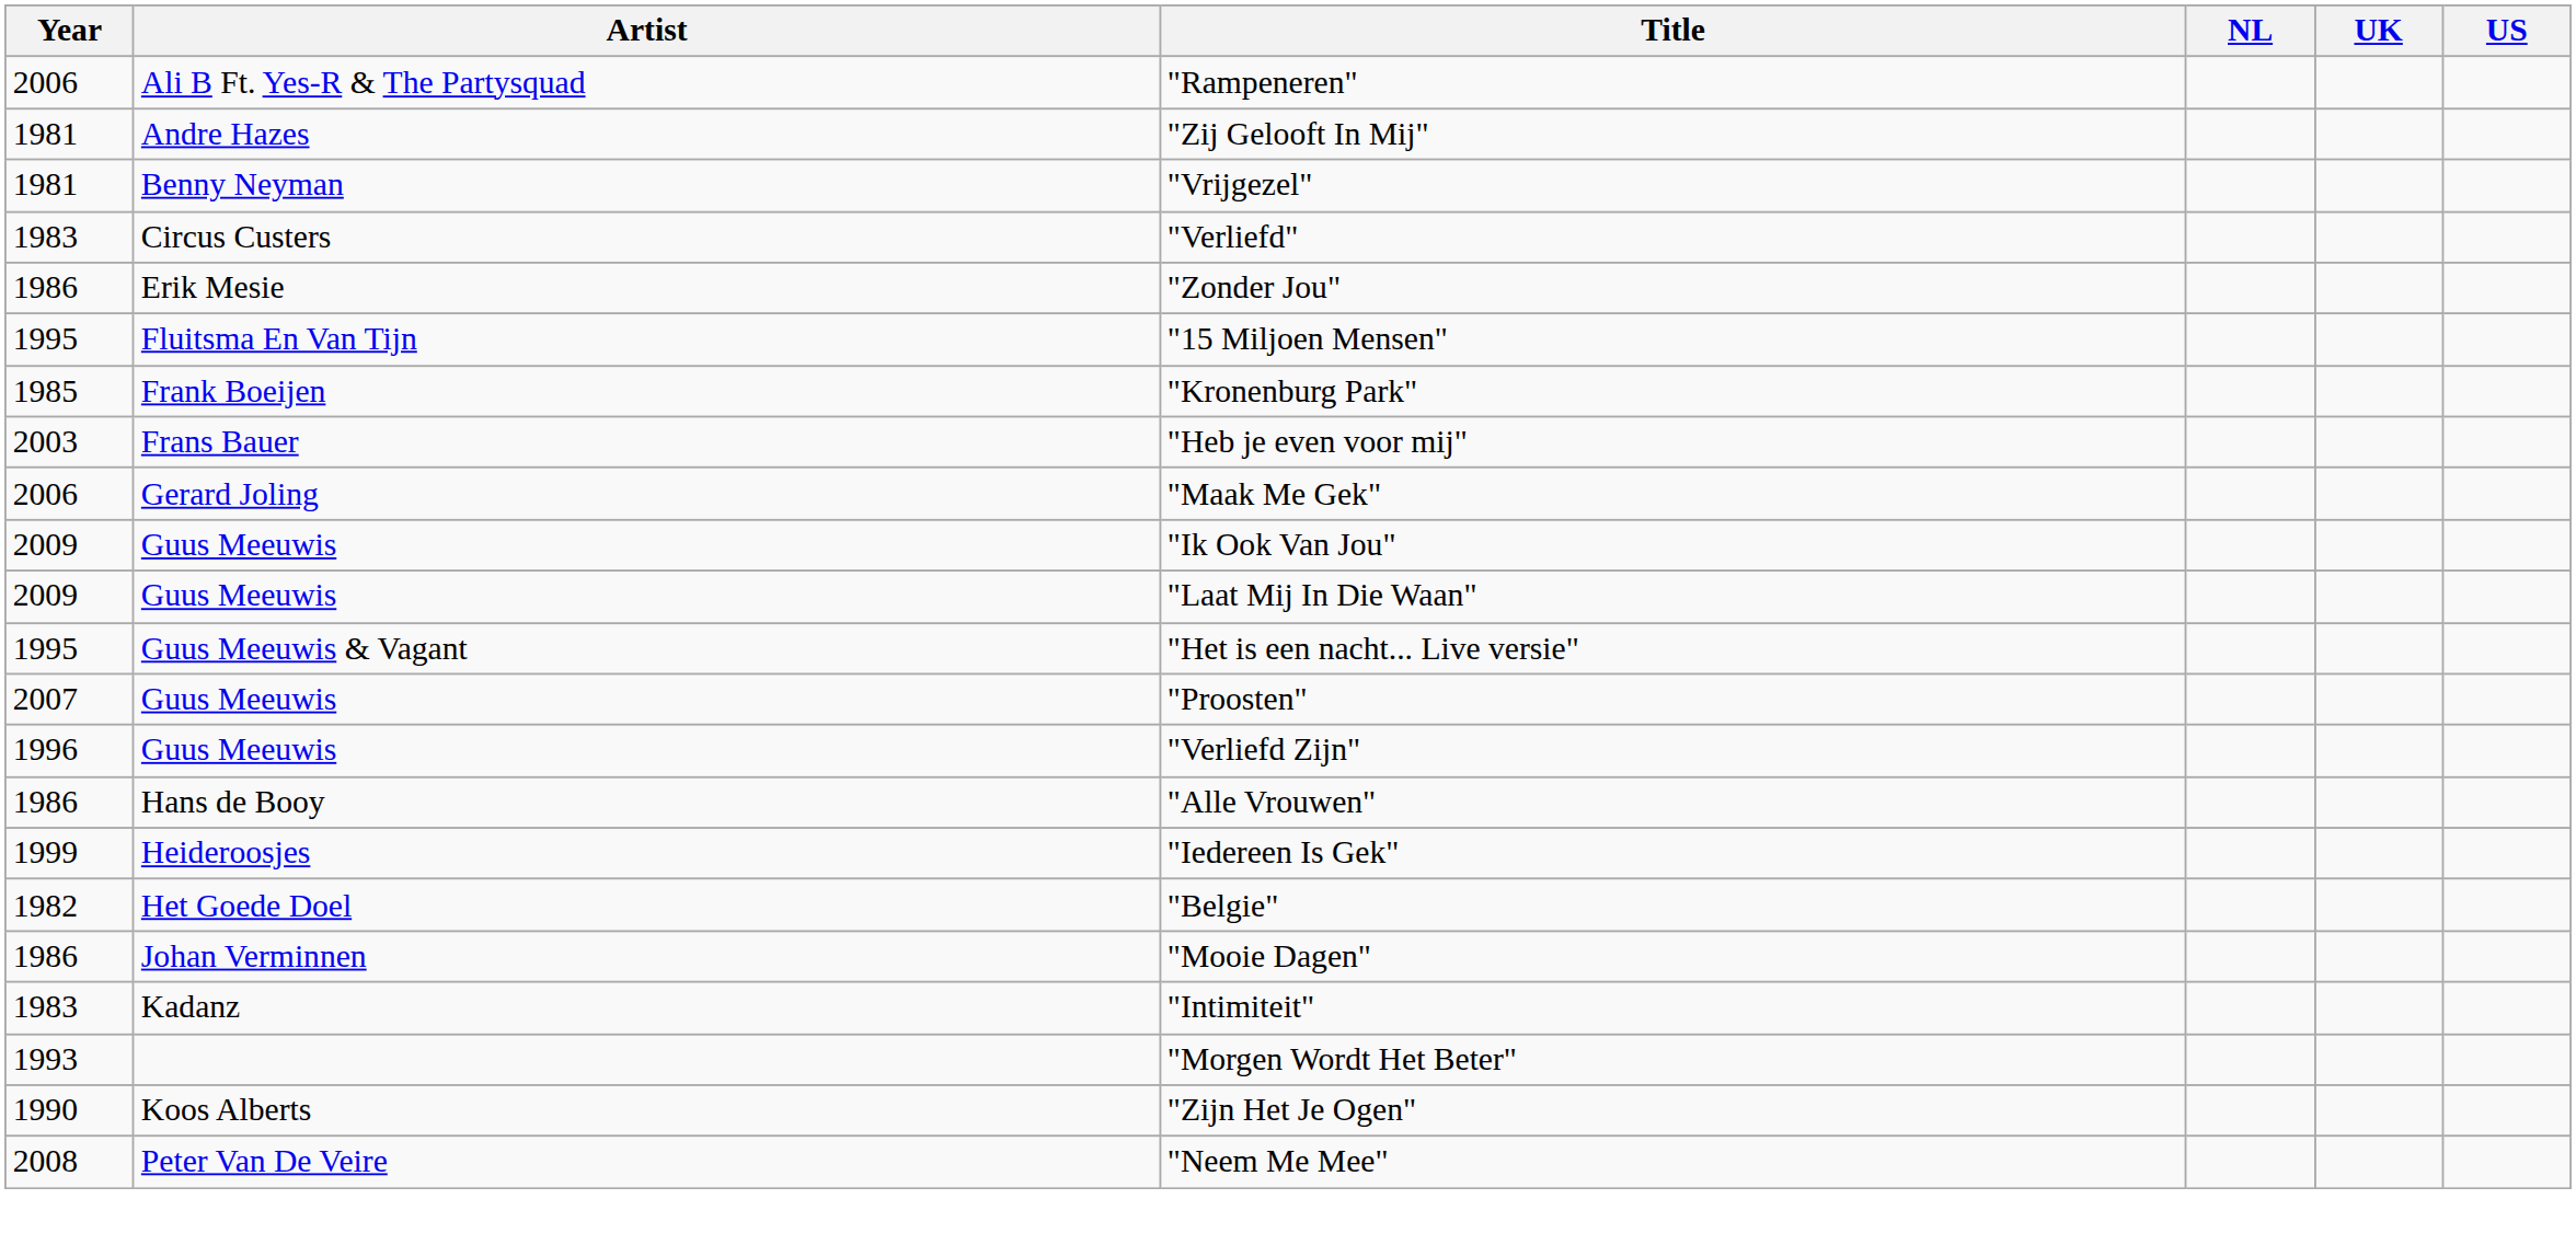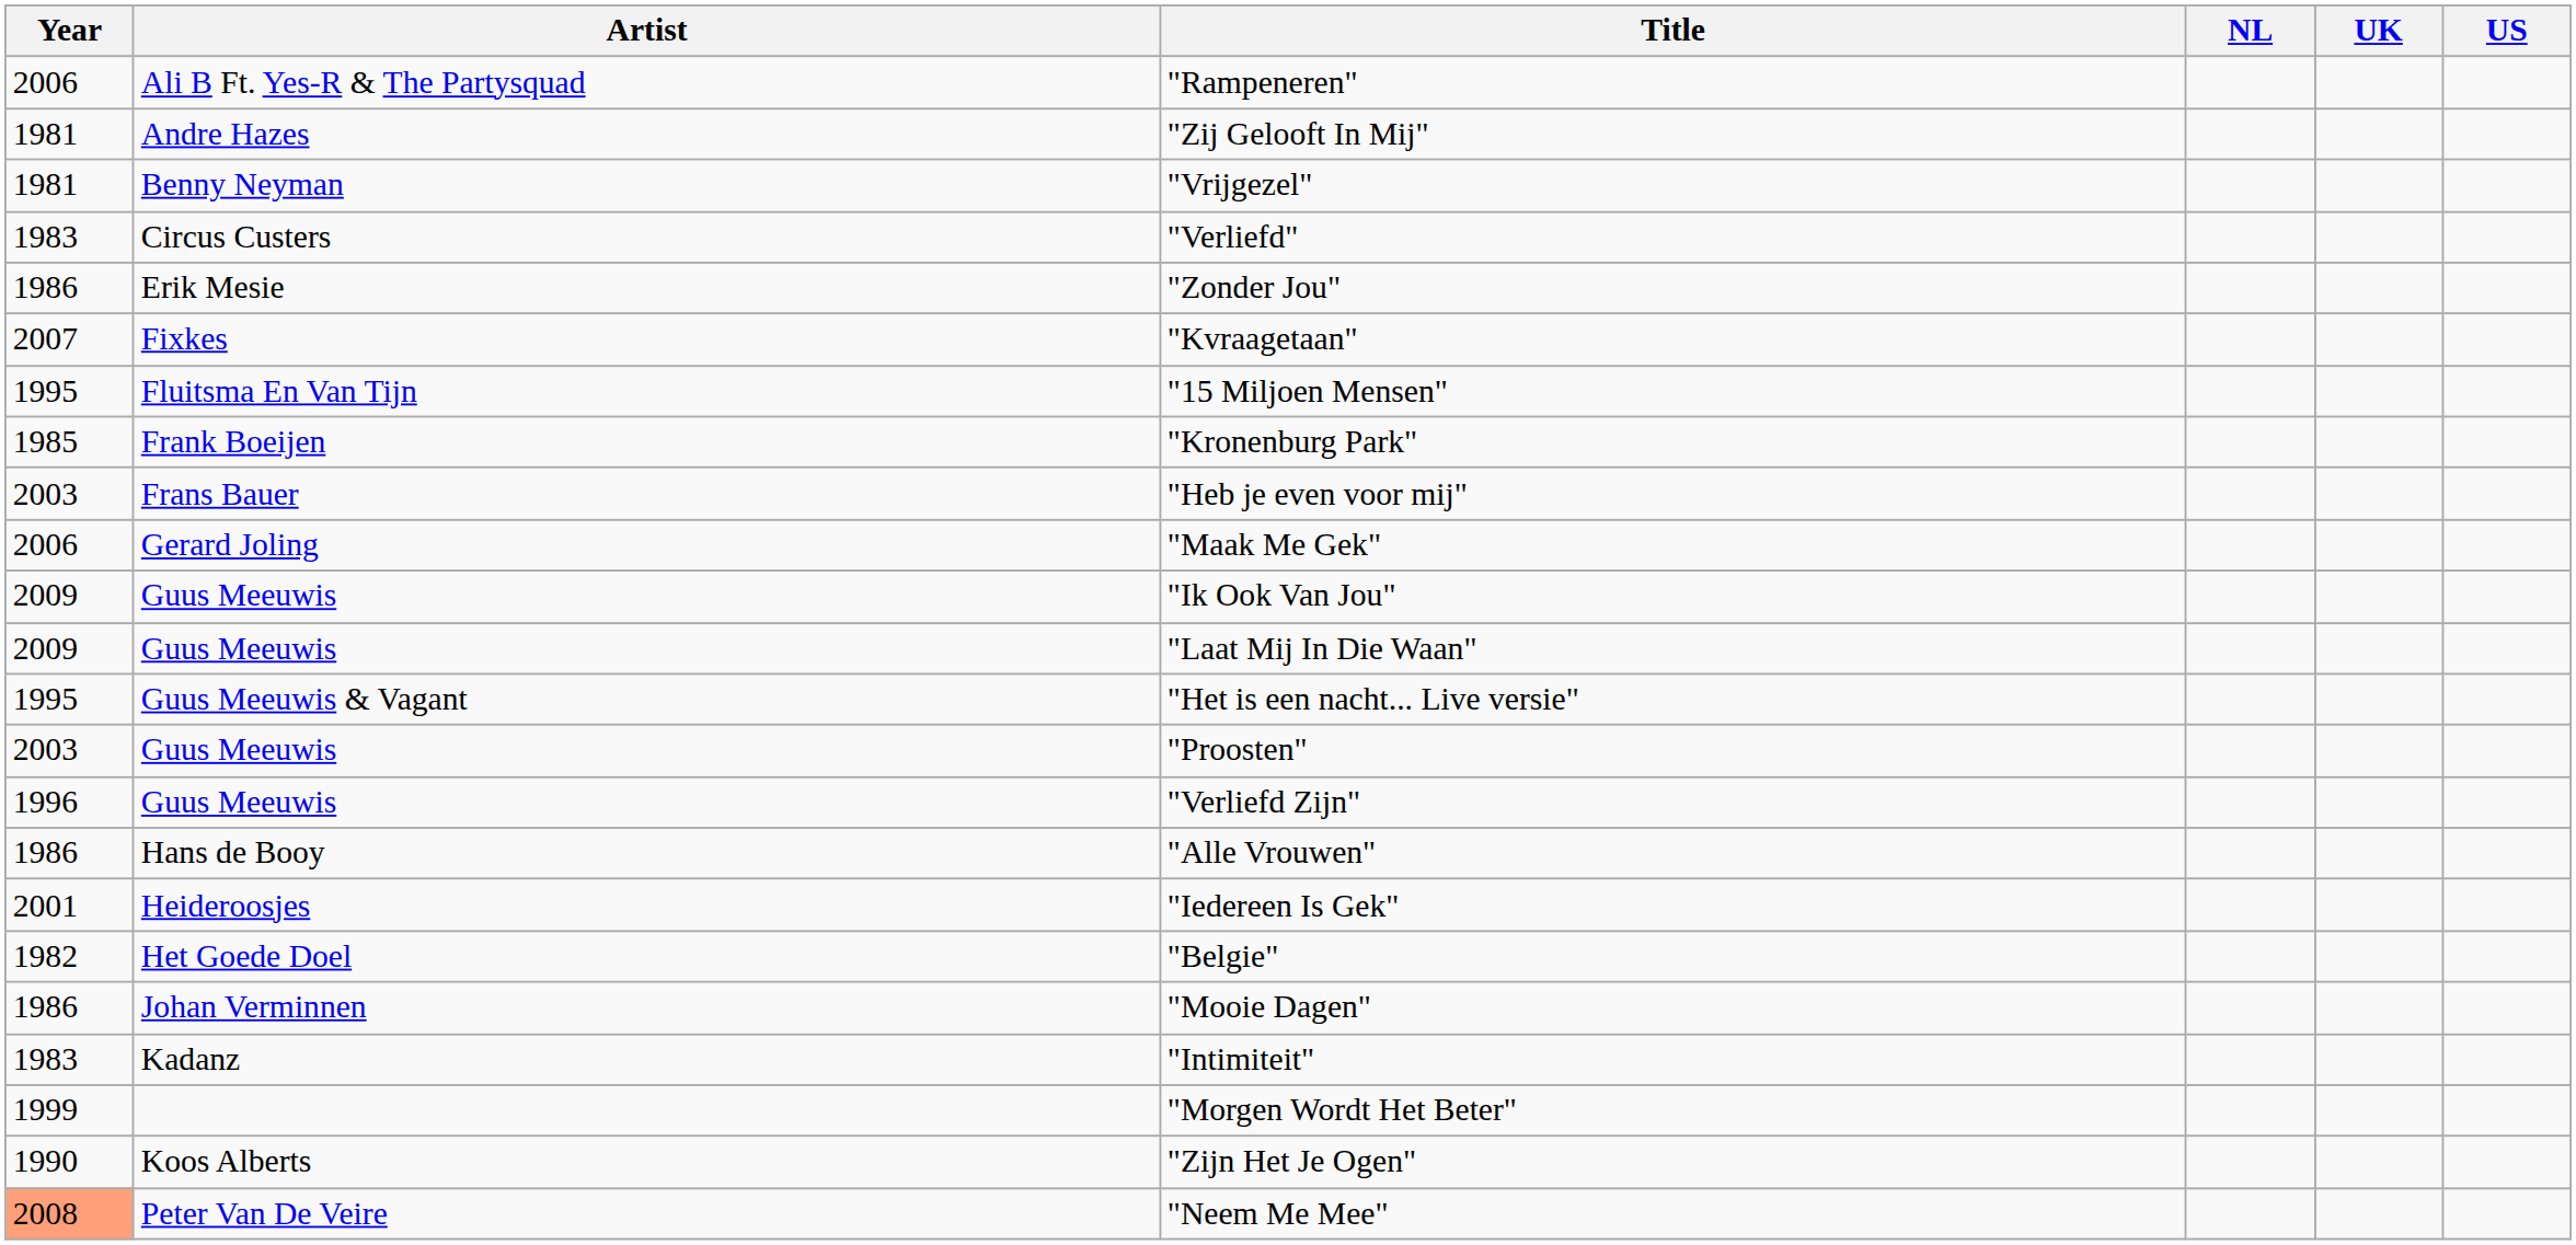+ row: 2007 | Fixkes | "Kvraagetaan"
"Proosten" | Year: 2007 -> 2003
"Iedereen Is Gek" | Year: 1999 -> 2001
"Morgen Wordt Het Beter" | Year: 1993 -> 1999
"Neem Me Mee" | Year: no background -> lightsalmon background
